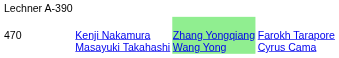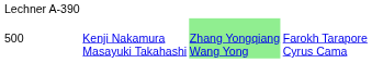Kenji Nakamura Masayuki Takahashi | column 1: 470 -> 500
